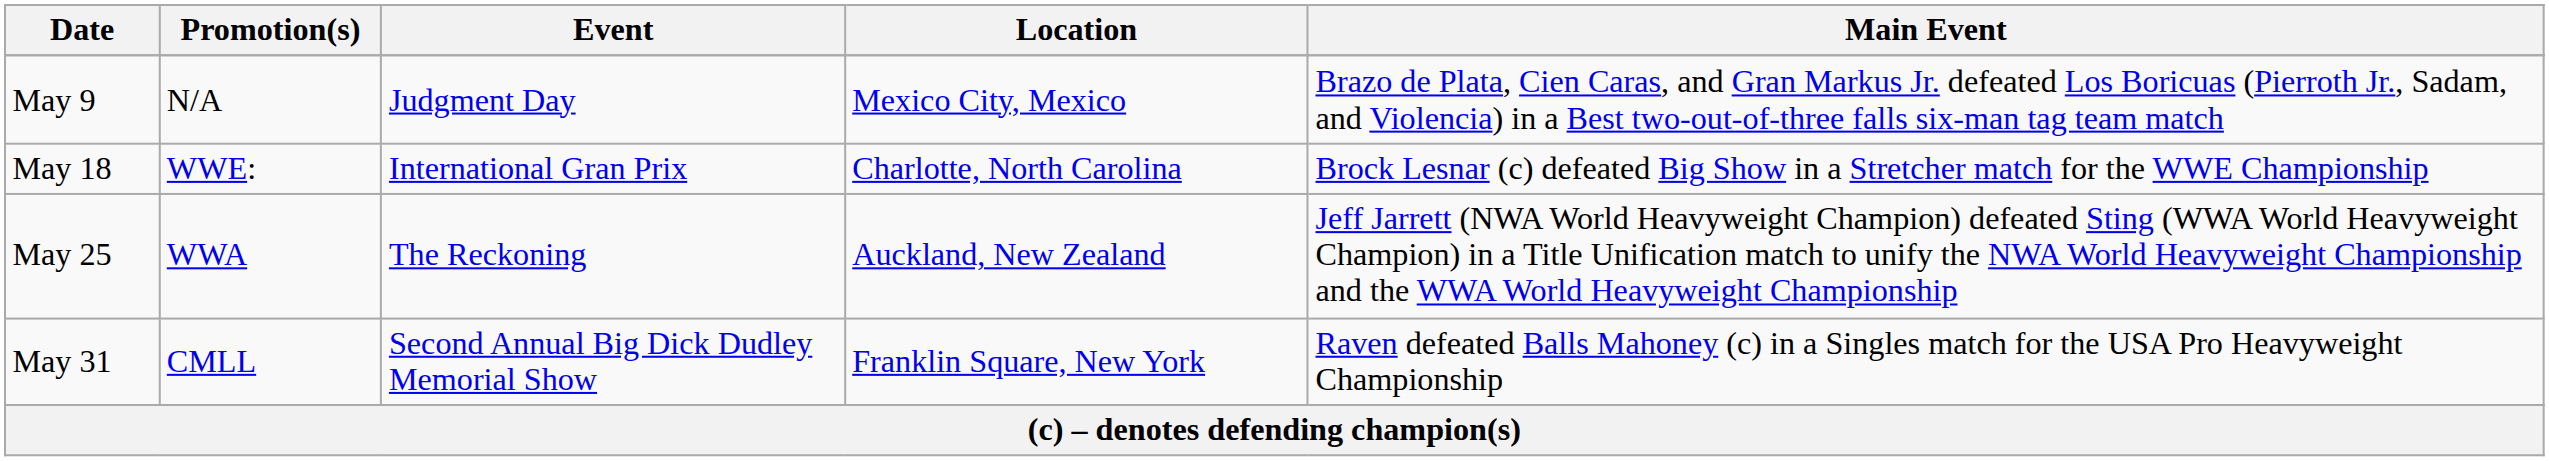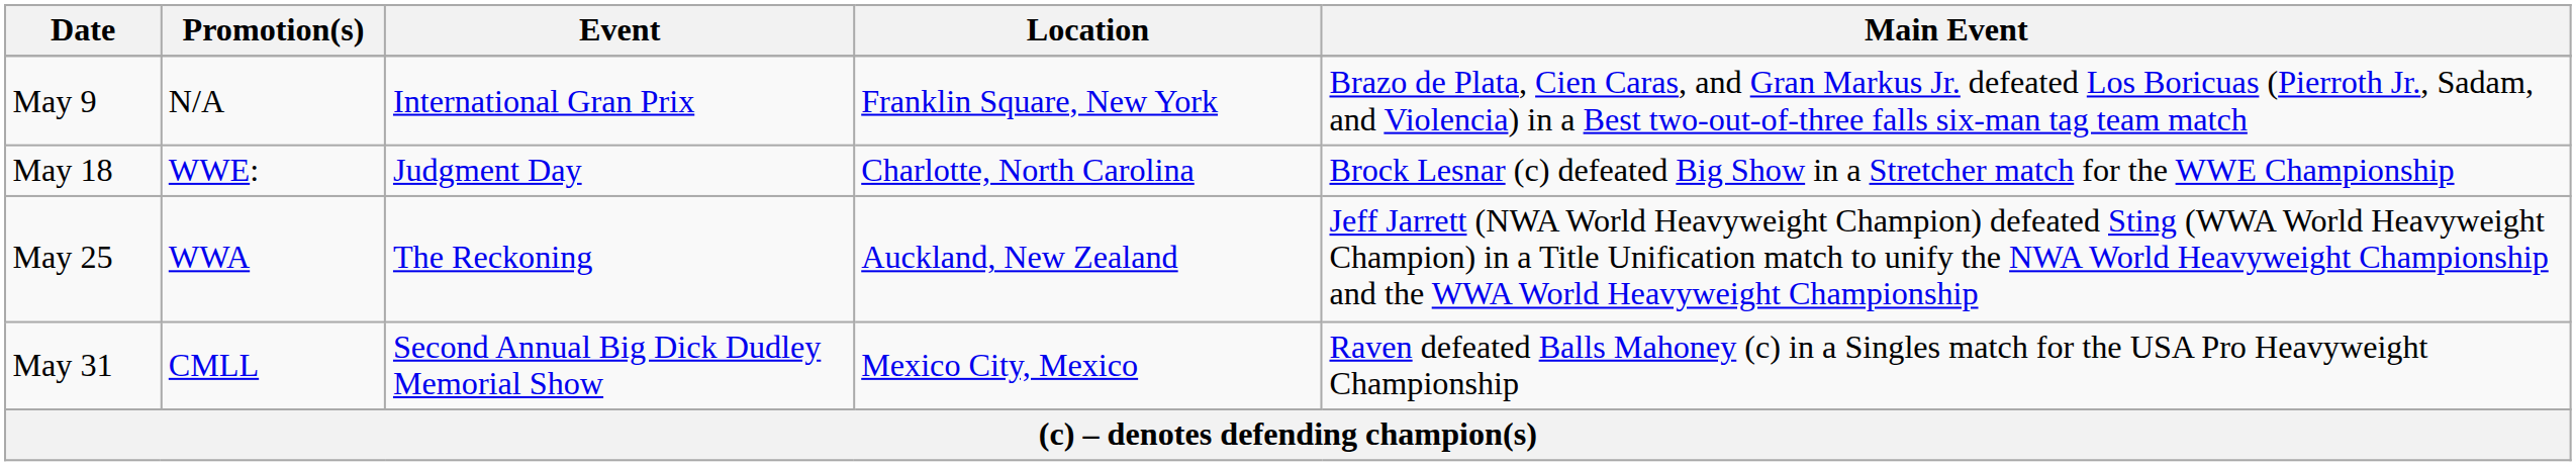May 9 | Event: Judgment Day -> International Gran Prix
May 9 | Location: Mexico City, Mexico -> Franklin Square, New York
May 18 | Event: International Gran Prix -> Judgment Day
May 31 | Location: Franklin Square, New York -> Mexico City, Mexico
